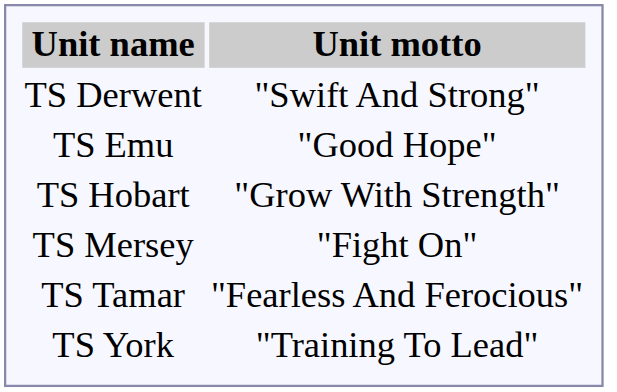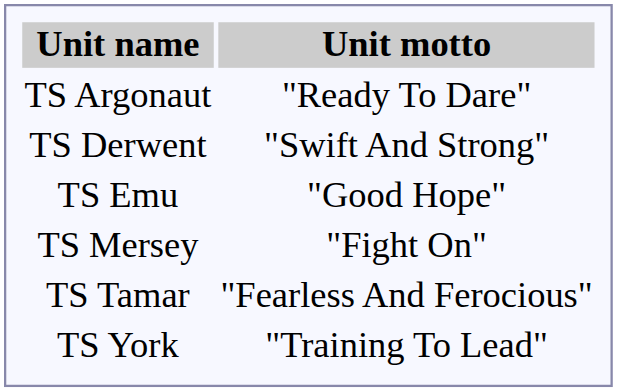+ row: TS Argonaut | "Ready To Dare"
- row: TS Hobart | "Grow With Strength"
